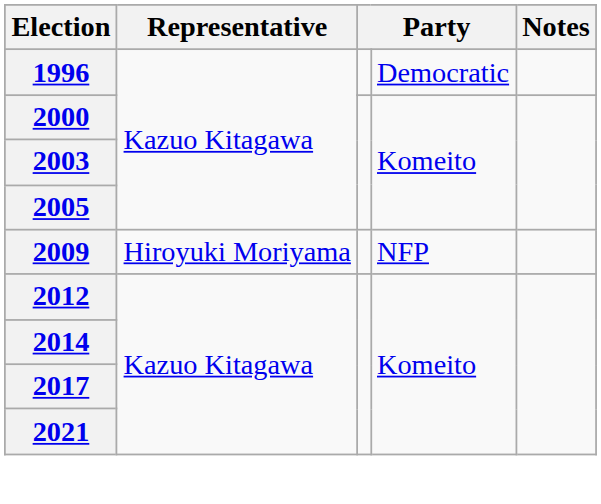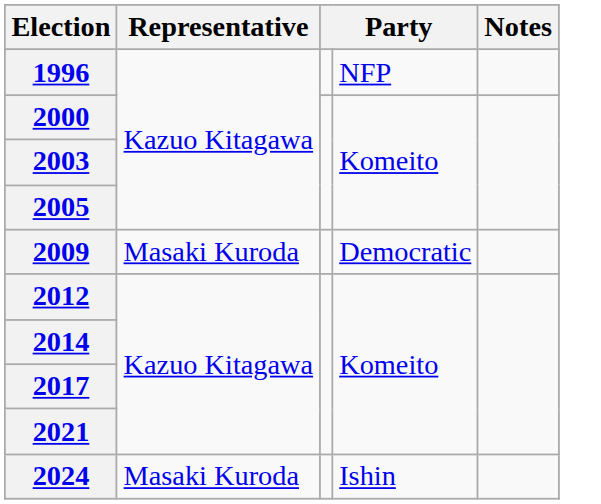1996 | column 4: Democratic -> NFP
2009 | Representative: Hiroyuki Moriyama -> Masaki Kuroda
2009 | column 4: NFP -> Democratic
+ row: 2024 | Masaki Kuroda | Ishin
